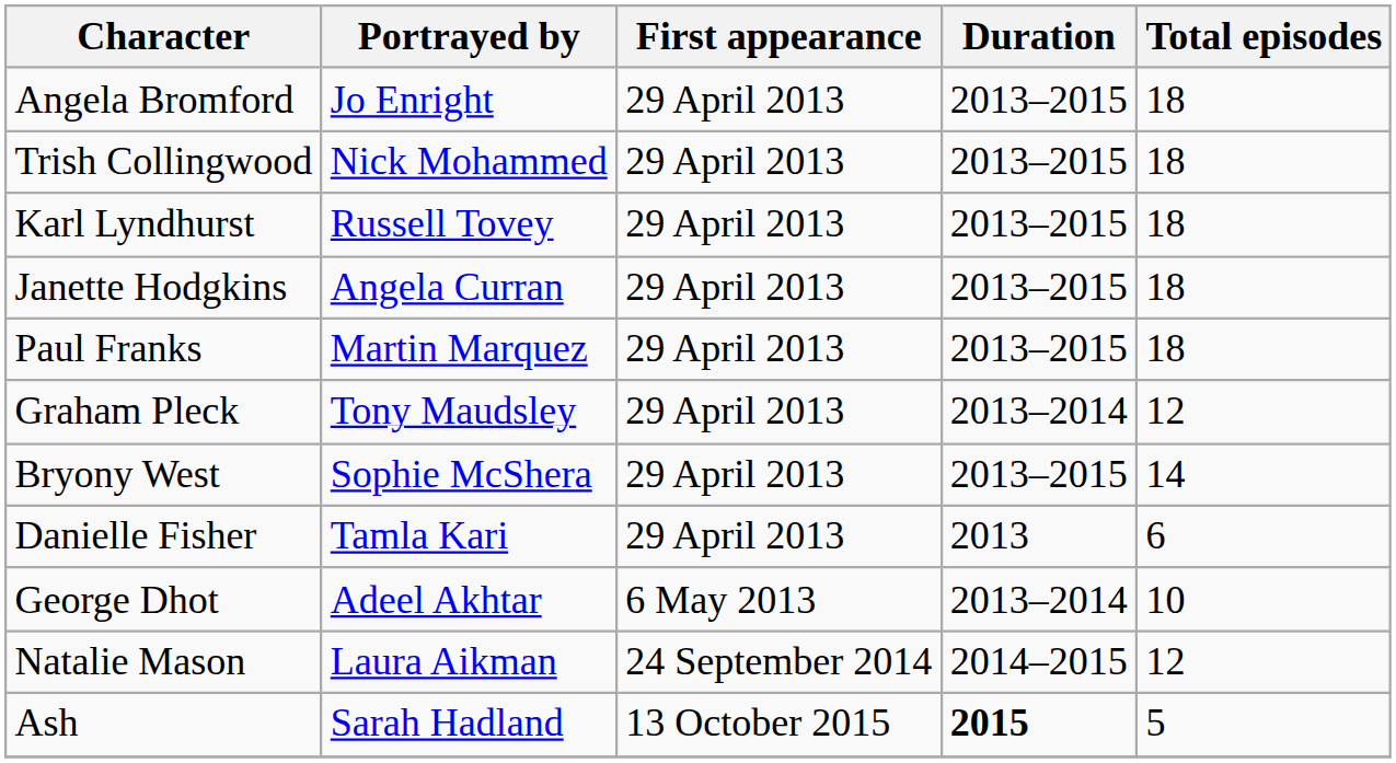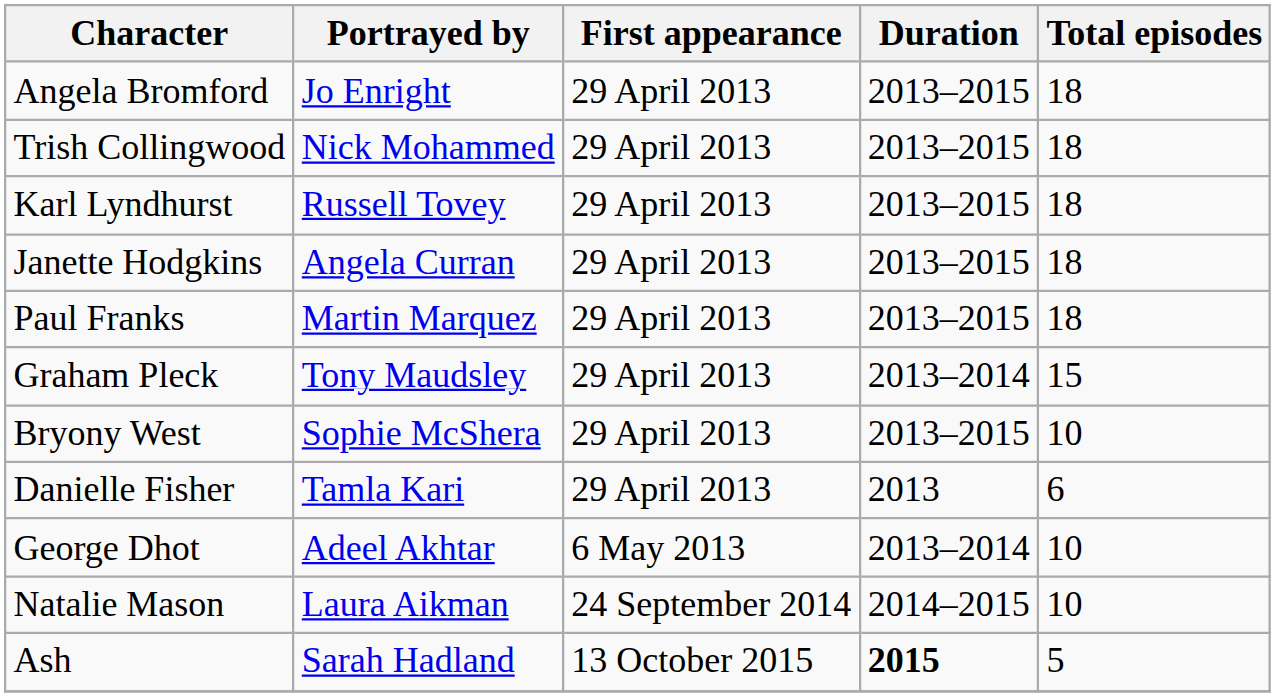Graham Pleck | Total episodes: 12 -> 15
Bryony West | Total episodes: 14 -> 10
Natalie Mason | Total episodes: 12 -> 10
